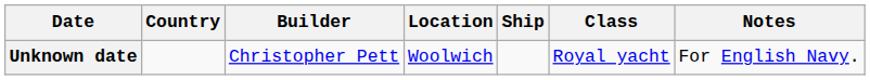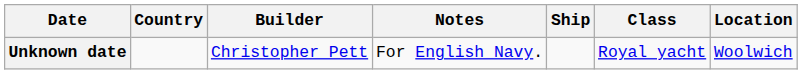columns swapped: Location <-> Notes
